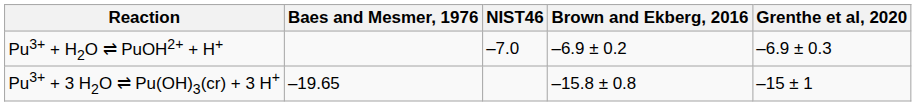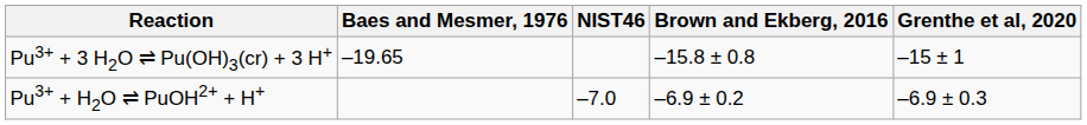rows swapped: Pu3+ + H2O ⇌ PuOH2+ + H+ <-> Pu3+ + 3 H2O ⇌ Pu(OH)3(cr) + 3 H+
